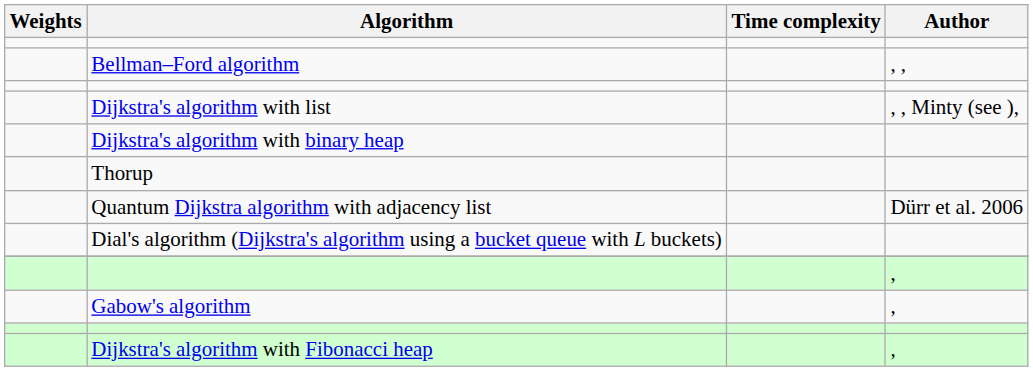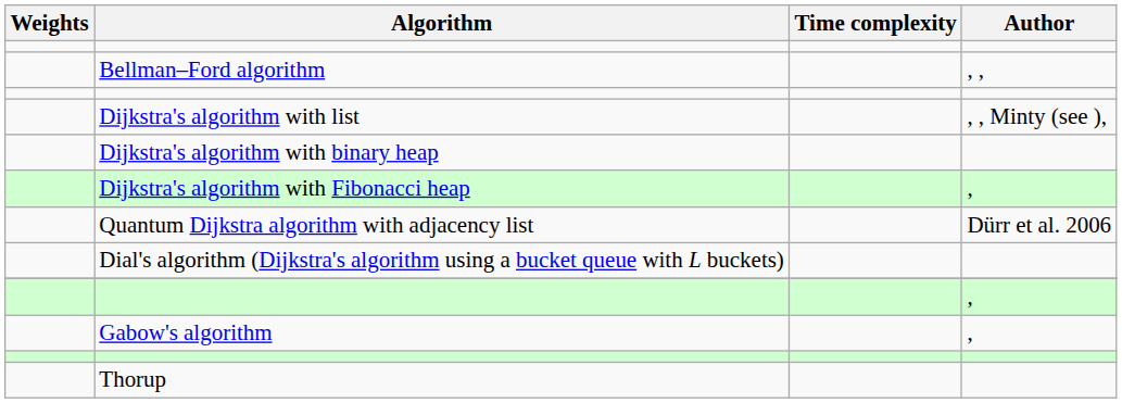rows swapped: Dijkstra's algorithm with Fibonacci heap <-> Thorup
